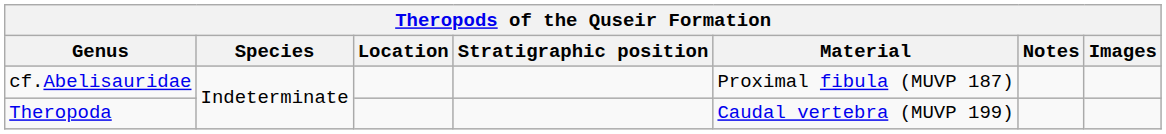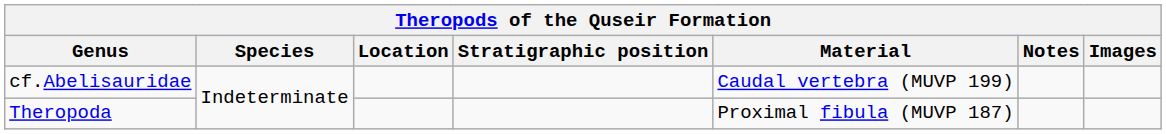cf.Abelisauridae | Material: Proximal fibula (MUVP 187) -> Caudal vertebra (MUVP 199)
Theropoda | Material: Caudal vertebra (MUVP 199) -> Proximal fibula (MUVP 187)
